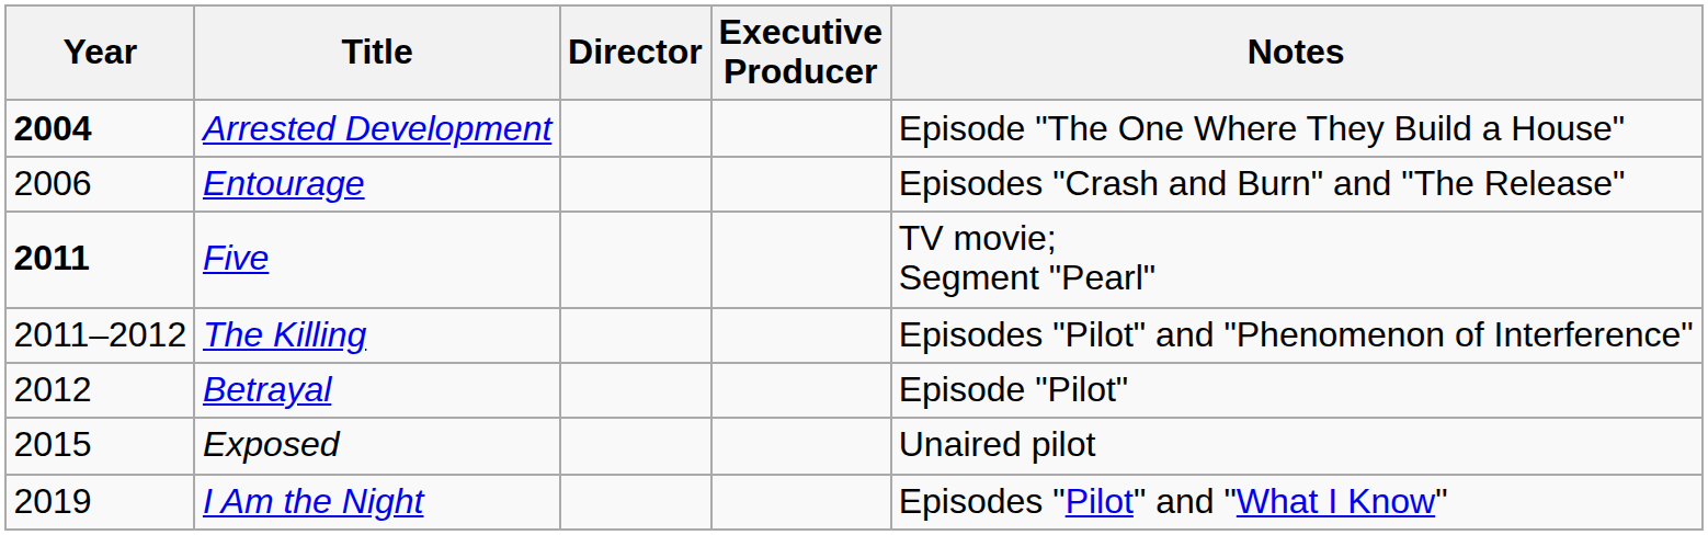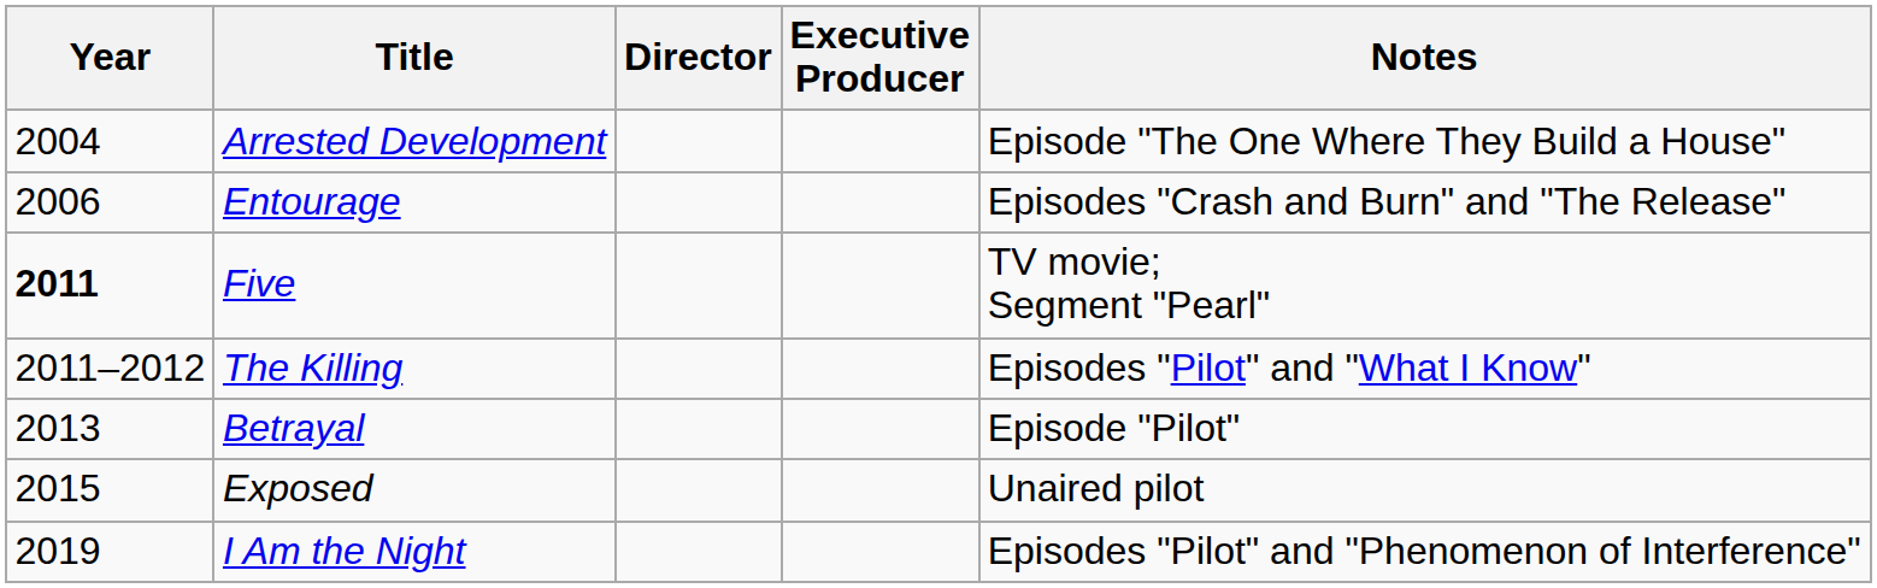Arrested Development | Year: bold -> normal
The Killing | Notes: Episodes "Pilot" and "Phenomenon of Interference" -> Episodes "Pilot" and "What I Know"
Betrayal | Year: 2012 -> 2013
I Am the Night | Notes: Episodes "Pilot" and "What I Know" -> Episodes "Pilot" and "Phenomenon of Interference"
